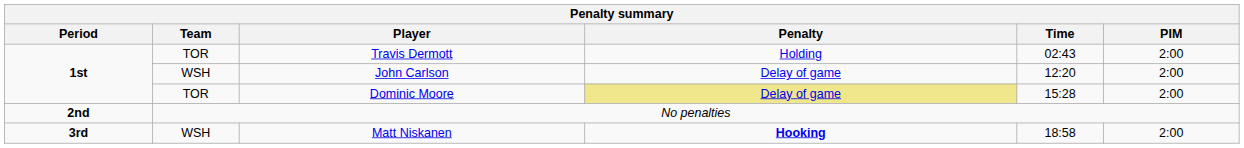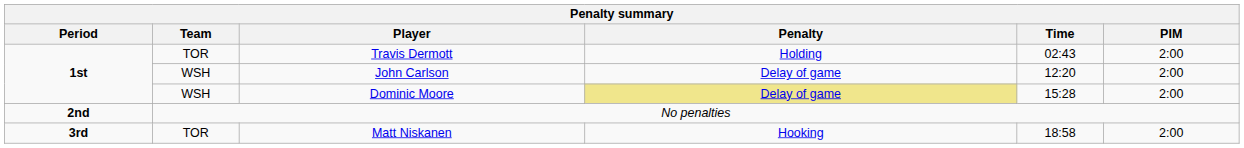Dominic Moore | Team: TOR -> WSH
Matt Niskanen | Team: WSH -> TOR
Matt Niskanen | Penalty: bold -> normal
